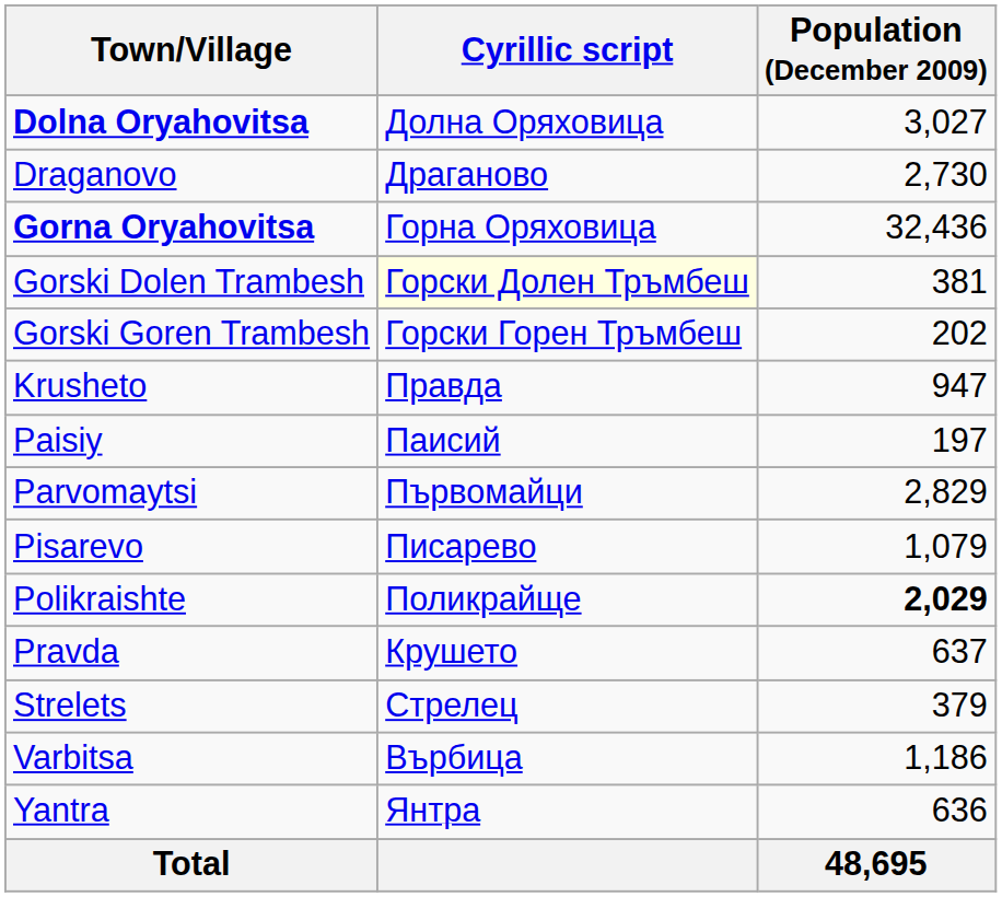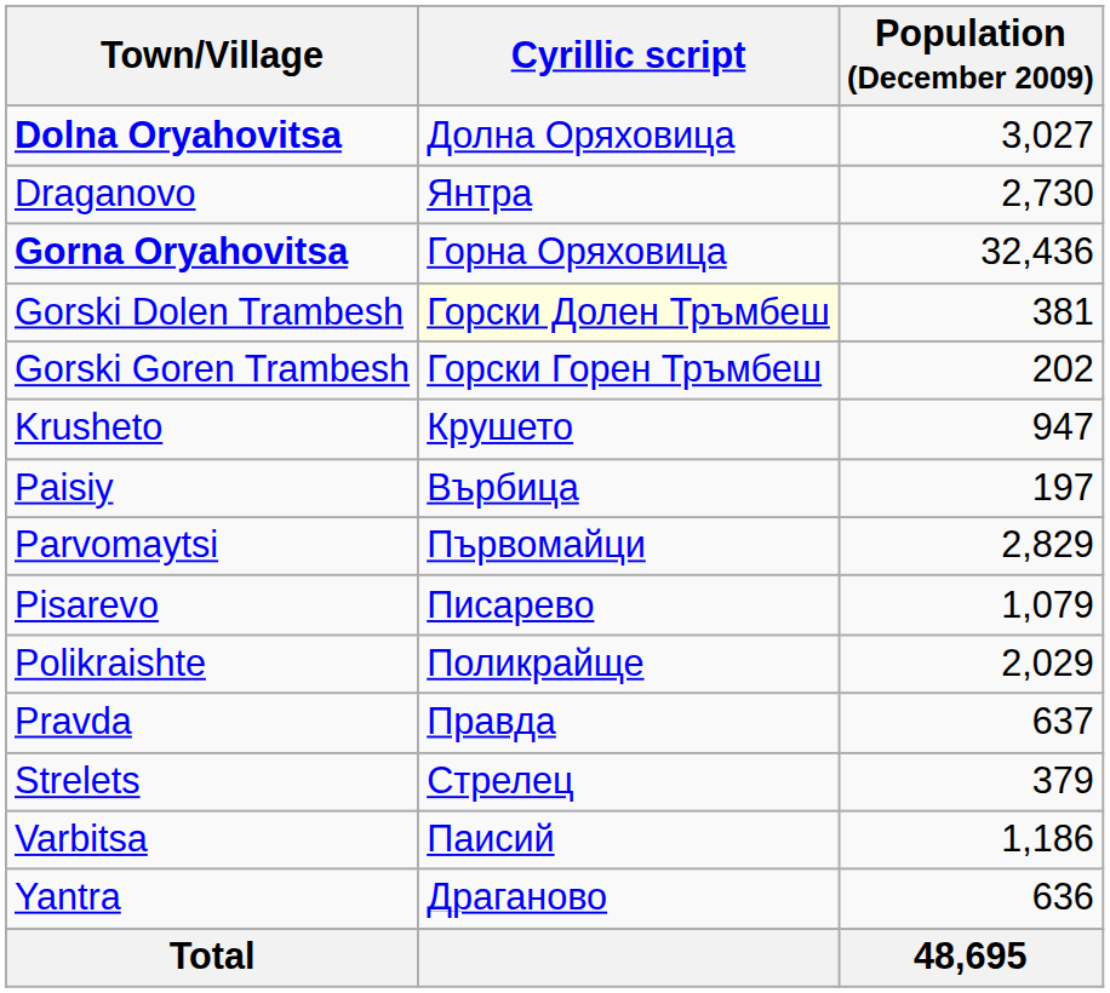Draganovo | Cyrillic script: Драганово -> Янтра
Krusheto | Cyrillic script: Правда -> Крушето
Paisiy | Cyrillic script: Паисий -> Върбица
Polikraishte | Population (December 2009): bold -> normal
Pravda | Cyrillic script: Крушето -> Правда
Varbitsa | Cyrillic script: Върбица -> Паисий
Yantra | Cyrillic script: Янтра -> Драганово
